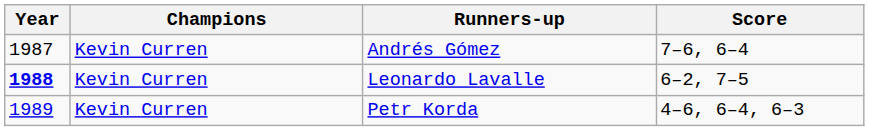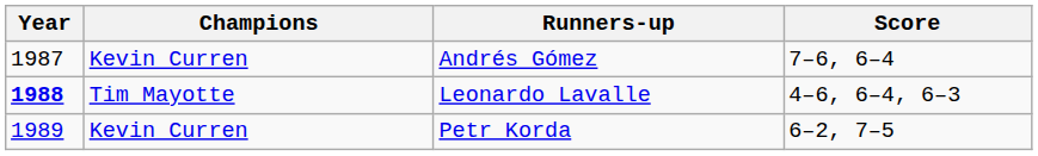Leonardo Lavalle | Champions: Kevin Curren -> Tim Mayotte
Leonardo Lavalle | Score: 6–2, 7–5 -> 4–6, 6–4, 6–3
Petr Korda | Score: 4–6, 6–4, 6–3 -> 6–2, 7–5
